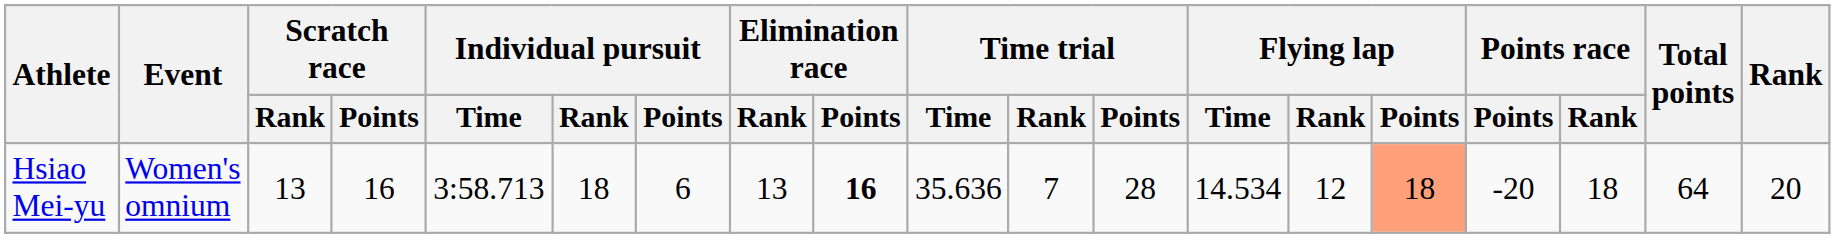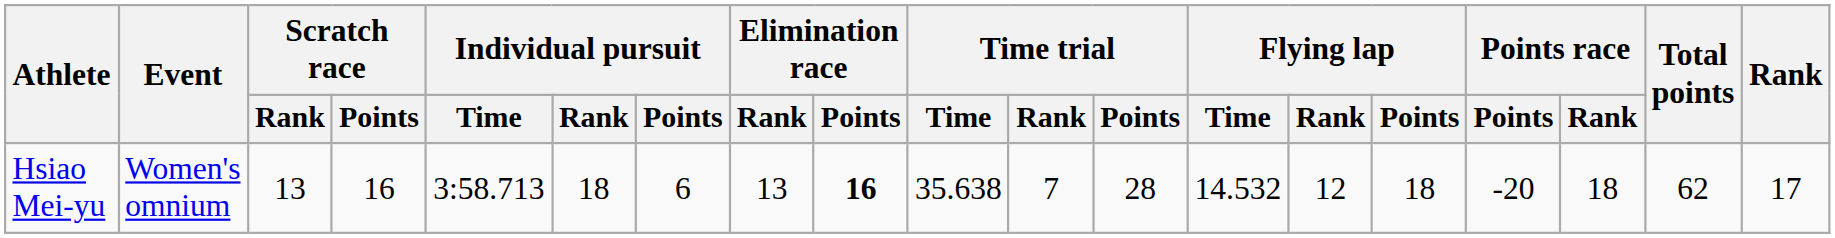Hsiao Mei-yu | Time trial / Time: 35.636 -> 35.638
Hsiao Mei-yu | Flying lap / Time: 14.534 -> 14.532
Hsiao Mei-yu | Flying lap / Points: lightsalmon background -> no background
Hsiao Mei-yu | Total points: 64 -> 62
Hsiao Mei-yu | Rank: 20 -> 17
